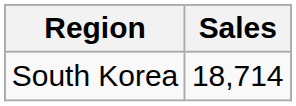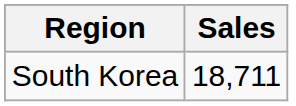South Korea | Sales: 18,714 -> 18,711
